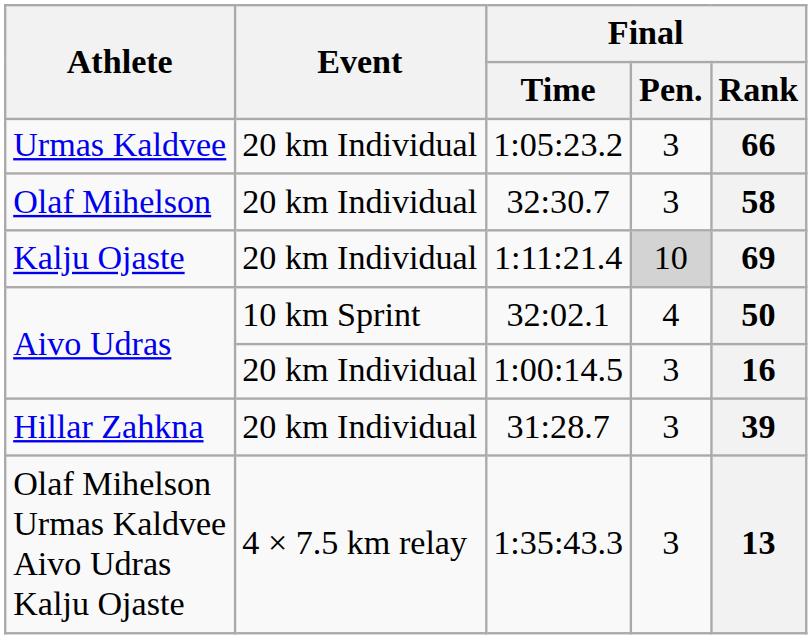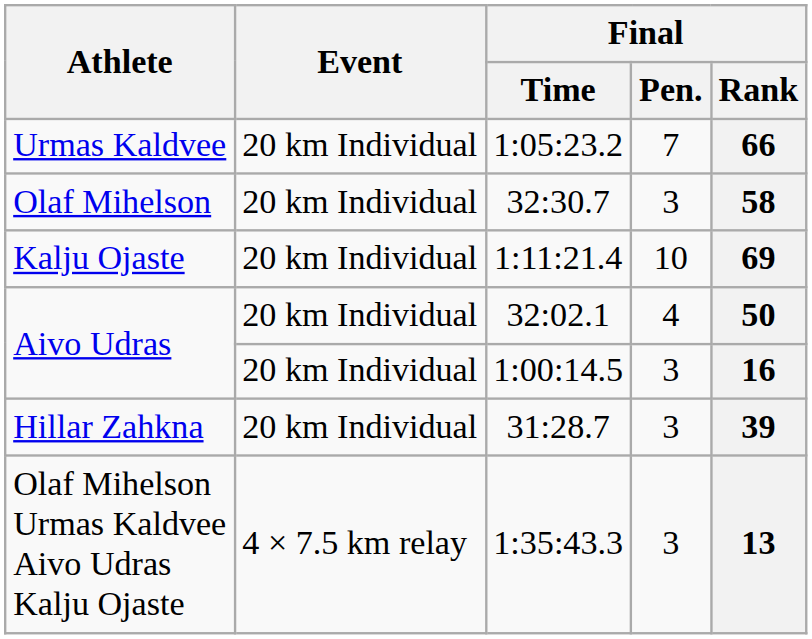1:05:23.2 | Final / Pen.: 3 -> 7
1:11:21.4 | Final / Pen.: lightgrey background -> no background
32:02.1 | Event: 10 km Sprint -> 20 km Individual
